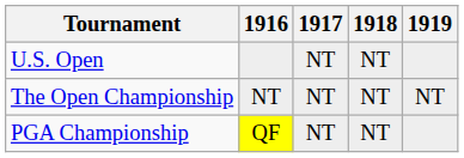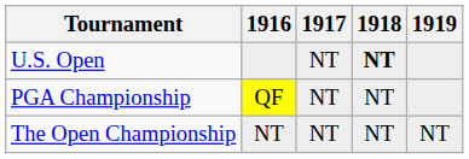U.S. Open | 1918: normal -> bold
rows swapped: The Open Championship <-> PGA Championship
